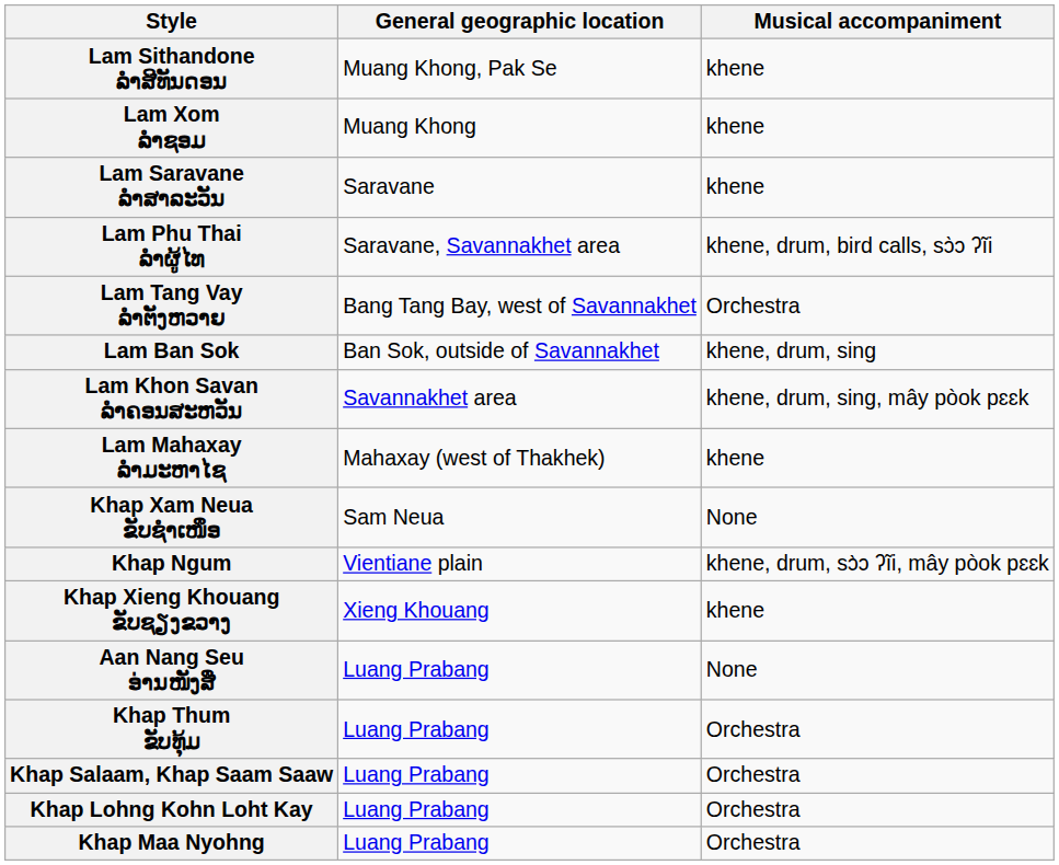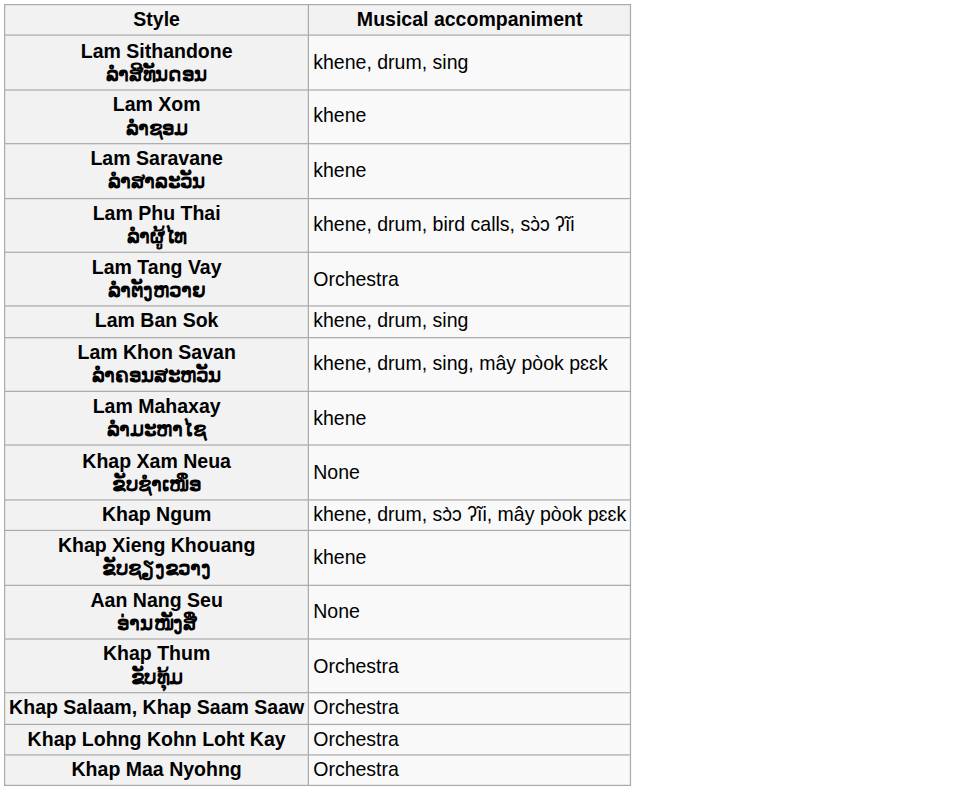- column: General geographic location | Muang Khong, Pak Se | Muang Khong | Saravane | Saravane, Savannakhet area | Bang Tang Bay, west of Savannakhet | Ban Sok, outside of Savannakhet | Savannakhet area | Mahaxay (west of Thakhek) | Sam Neua | Vientiane plain | Xieng Khouang | Luang Prabang | Luang Prabang | Luang Prabang | Luang Prabang | Luang Prabang
Lam Sithandone ລຳສີທັນດອນ | Musical accompaniment: khene -> khene, drum, sing
